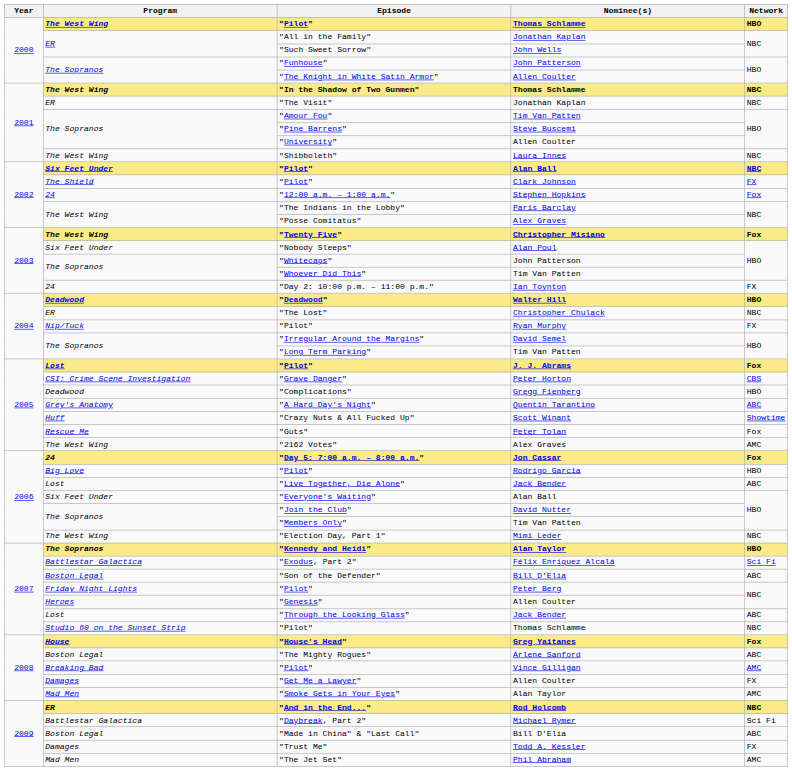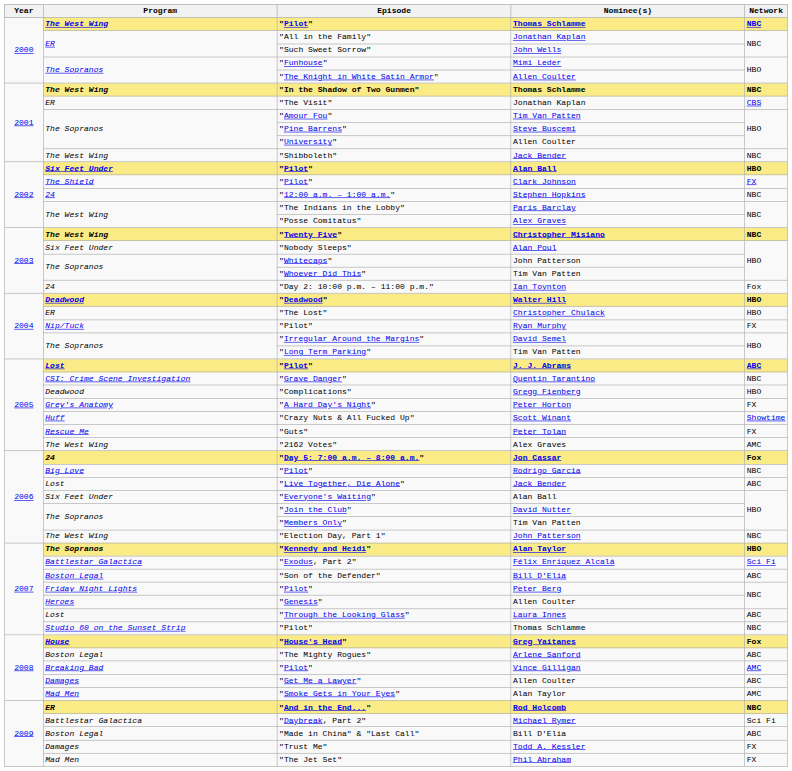The West Wing / "Pilot" | Network: HBO -> NBC
"Funhouse" | Nominee(s): John Patterson -> Mimi Leder
"The Visit" | Network: NBC -> CBS
"Shibboleth" | Nominee(s): Laura Innes -> Jack Bender
Six Feet Under / "Pilot" | Network: NBC -> HBO
"12:00 a.m. – 1:00 a.m." | Network: Fox -> NBC
"Twenty Five" | Network: Fox -> NBC
"Day 2: 10:00 p.m. – 11:00 p.m." | Network: FX -> Fox
"The Lost" | Network: NBC -> HBO
Lost / "Pilot" | Network: Fox -> ABC
"Grave Danger" | Nominee(s): Peter Horton -> Quentin Tarantino
"Grave Danger" | Network: CBS -> NBC
"A Hard Day's Night" | Nominee(s): Quentin Tarantino -> Peter Horton
"A Hard Day's Night" | Network: ABC -> FX
"Guts" | Network: Fox -> FX
Big Love / "Pilot" | Network: HBO -> NBC
"Election Day, Part 1" | Nominee(s): Mimi Leder -> John Patterson
"Through the Looking Glass" | Nominee(s): Jack Bender -> Laura Innes
"Get Me a Lawyer" | Network: FX -> ABC
"The Jet Set" | Network: AMC -> FX
